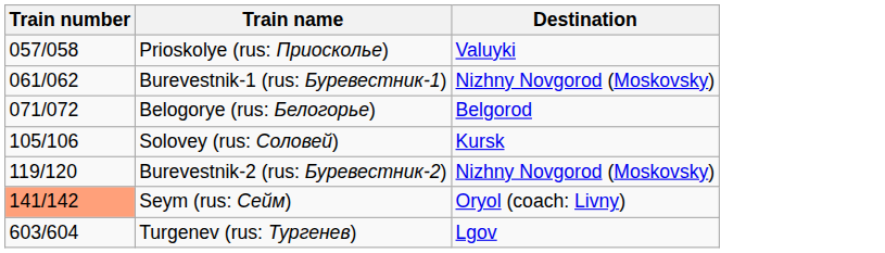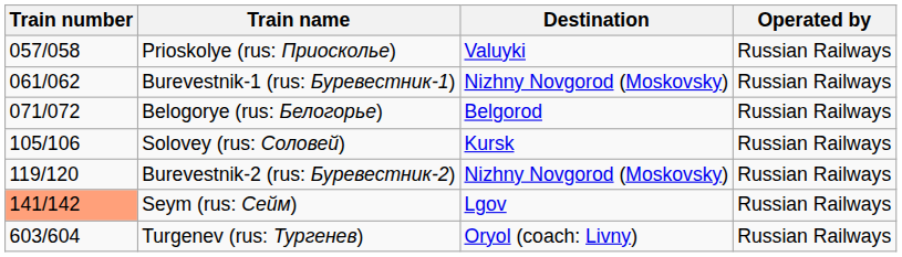+ column: Operated by | Russian Railways | Russian Railways | Russian Railways | Russian Railways | Russian Railways | Russian Railways | Russian Railways
Seym (rus: Сейм) | Destination: Oryol (coach: Livny) -> Lgov
Turgenev (rus: Тургенев) | Destination: Lgov -> Oryol (coach: Livny)
